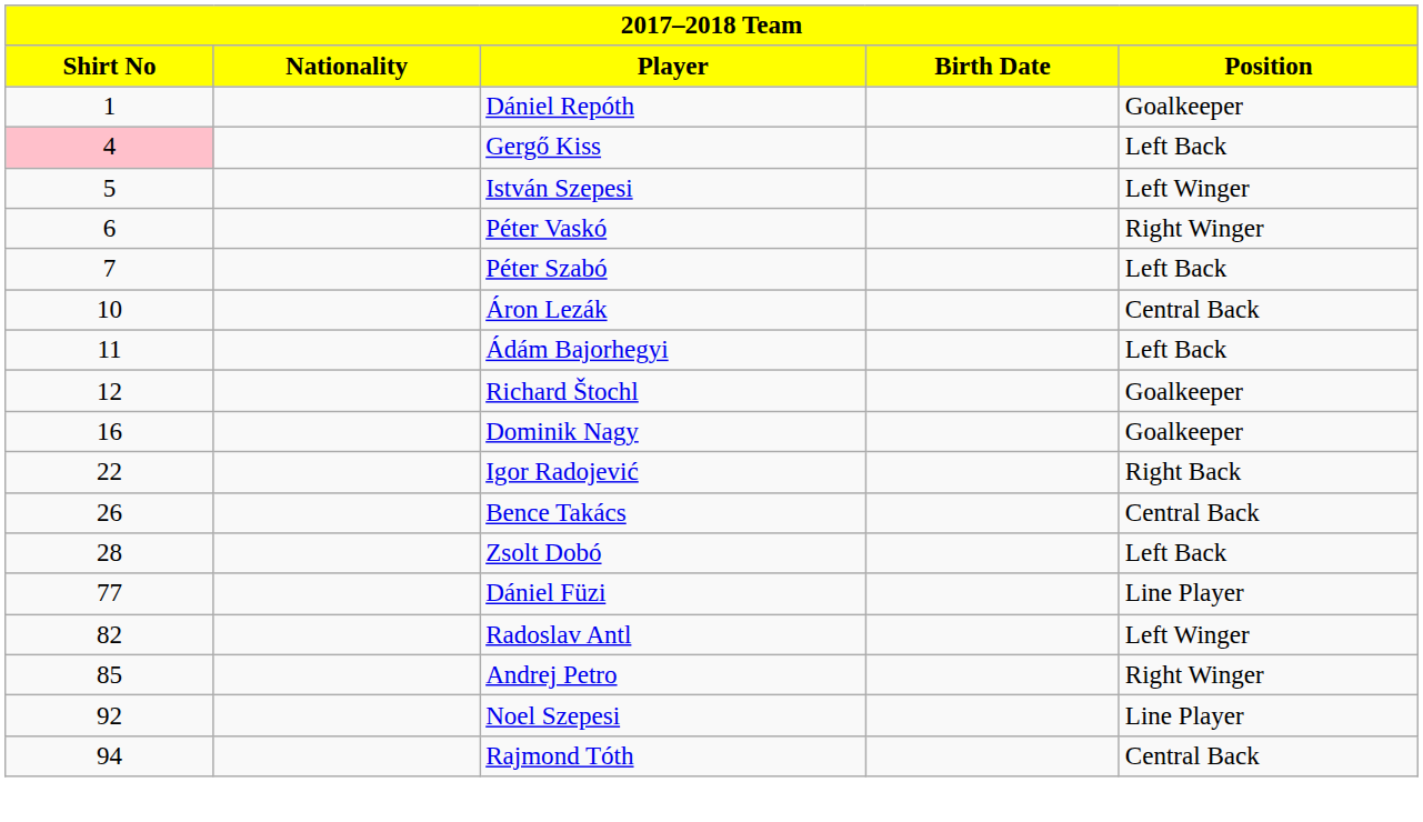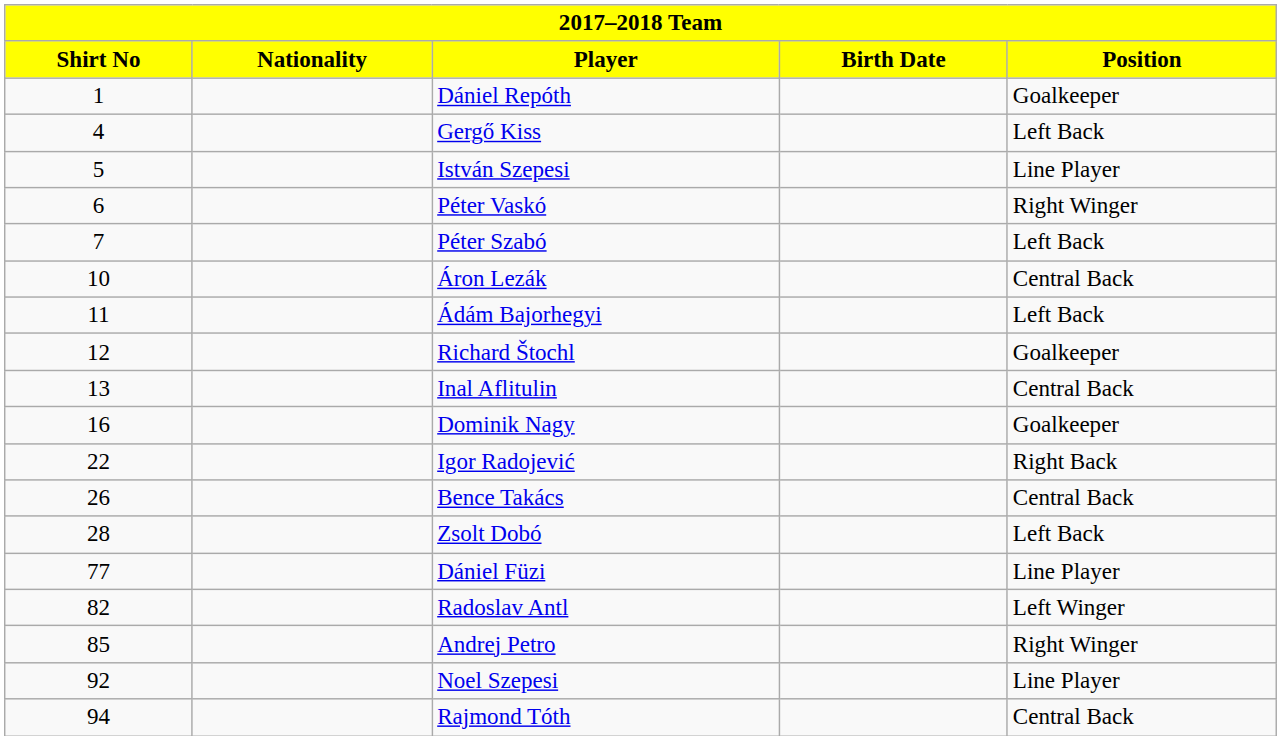Gergő Kiss | Shirt No: pink background -> no background
István Szepesi | Position: Left Winger -> Line Player
+ row: 13 | Inal Aflitulin | Central Back
